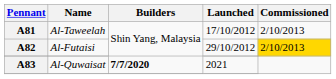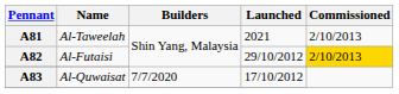A81 | Launched: 17/10/2012 -> 2021
A83 | Builders: bold -> normal
A83 | Launched: 2021 -> 17/10/2012
